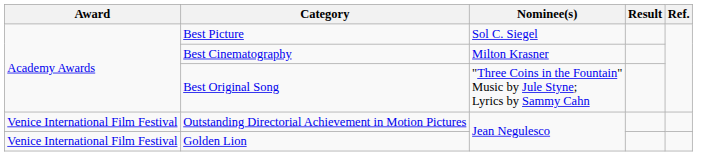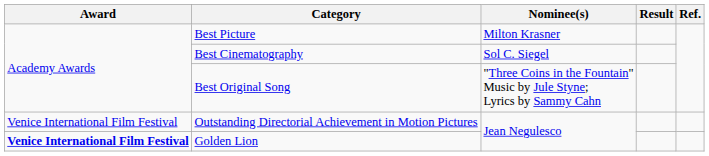Best Picture | Nominee(s): Sol C. Siegel -> Milton Krasner
Best Cinematography | Nominee(s): Milton Krasner -> Sol C. Siegel
Golden Lion | Award: normal -> bold
